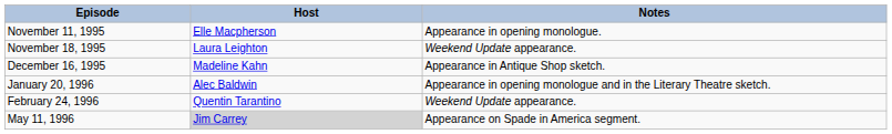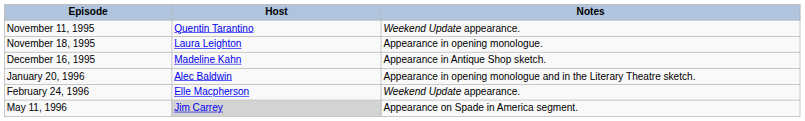November 11, 1995 | Host: Elle Macpherson -> Quentin Tarantino
November 11, 1995 | Notes: Appearance in opening monologue. -> Weekend Update appearance.
November 18, 1995 | Notes: Weekend Update appearance. -> Appearance in opening monologue.
February 24, 1996 | Host: Quentin Tarantino -> Elle Macpherson
